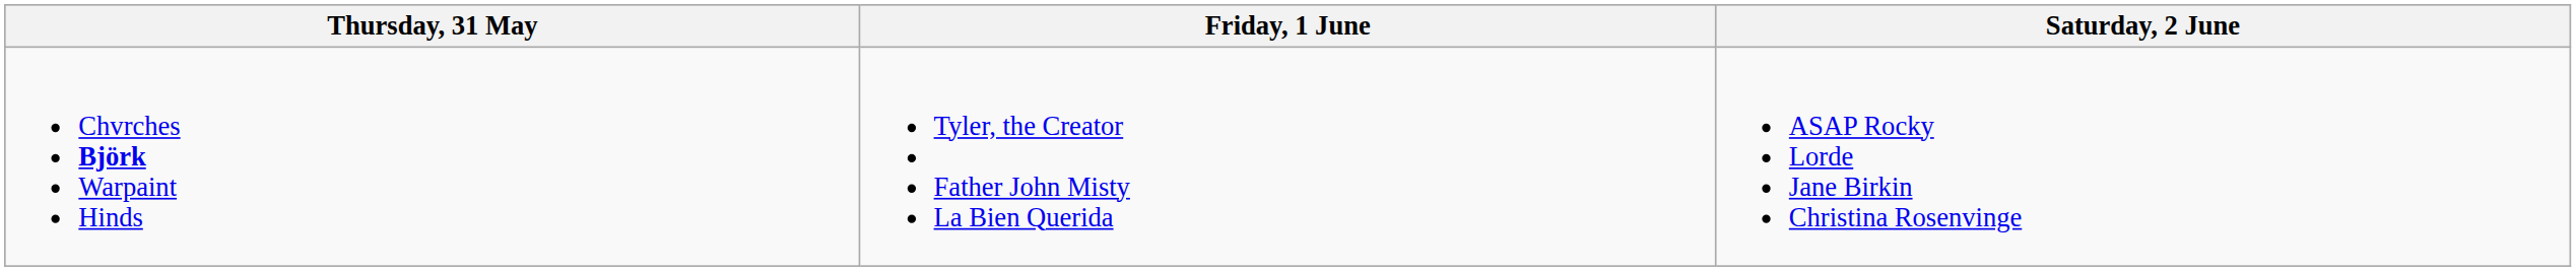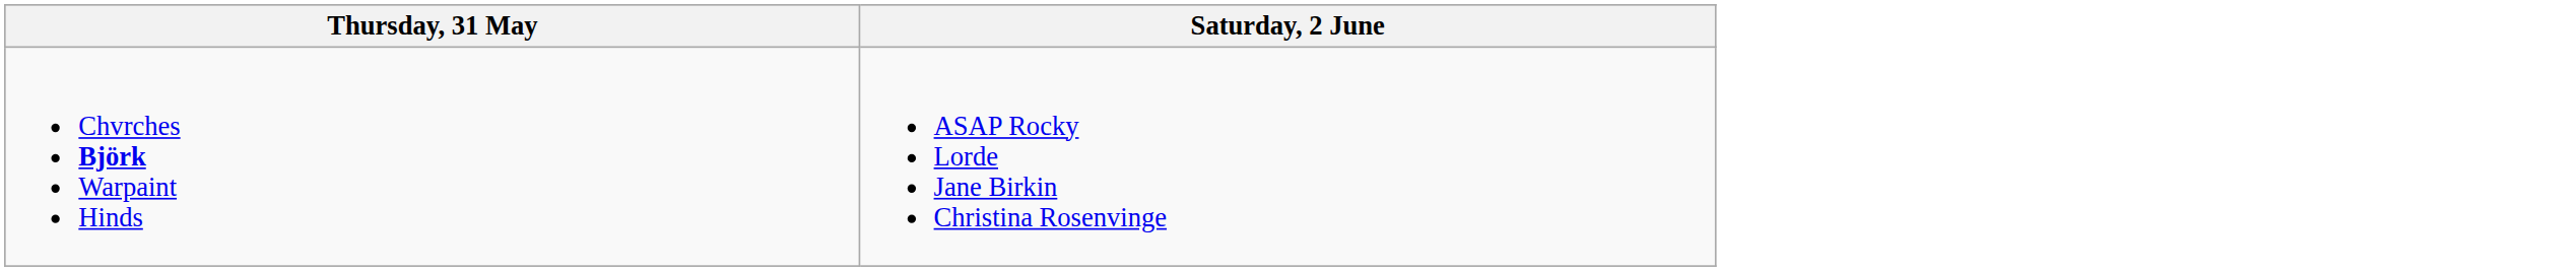- column: Friday, 1 June | Tyler, the Creator Father John Misty La Bien Querida
